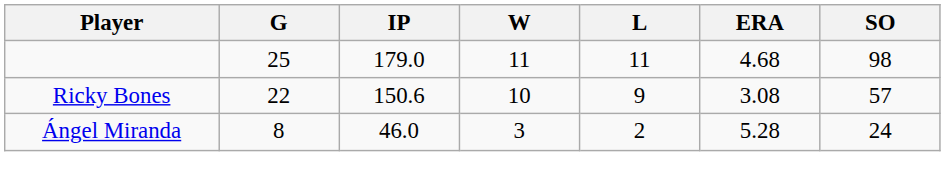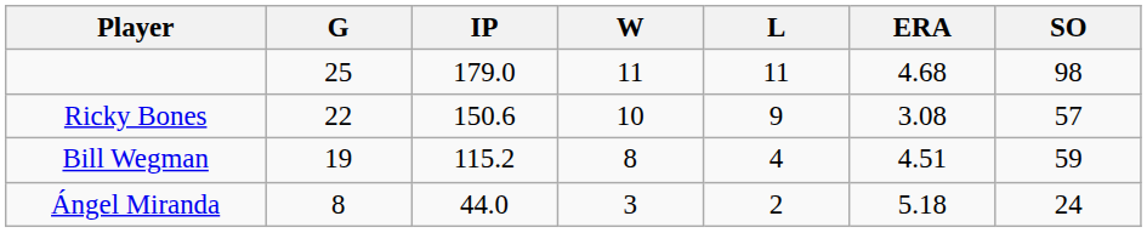+ row: Bill Wegman | 19 | 115.2 | 8 | 4 | 4.51 | 59
Ángel Miranda | IP: 46.0 -> 44.0
Ángel Miranda | ERA: 5.28 -> 5.18
